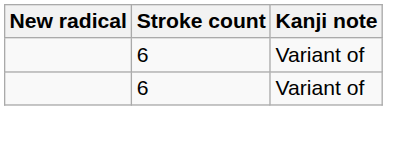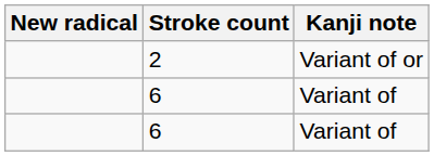+ row: 2 | Variant of or
